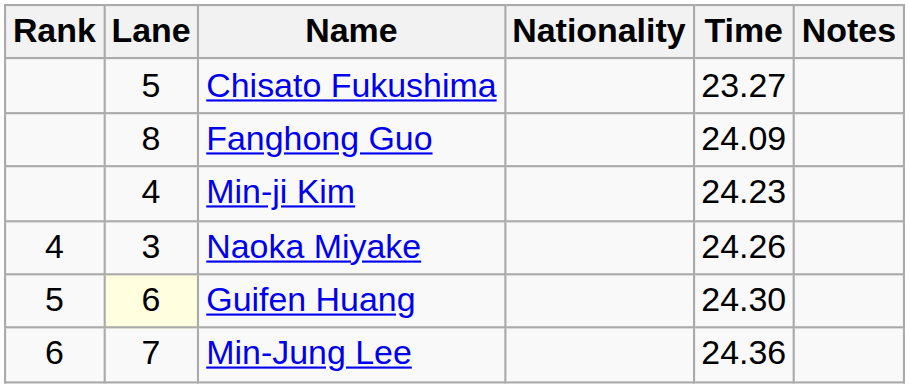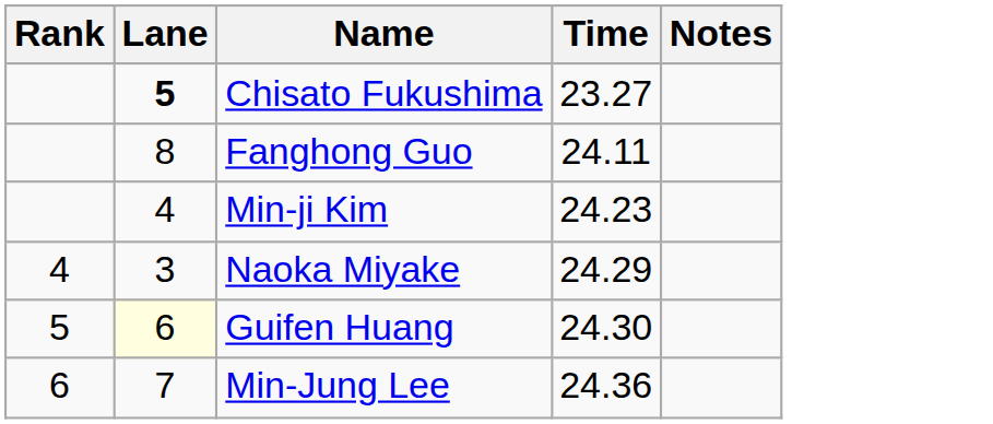- column: Nationality
Chisato Fukushima | Lane: normal -> bold
Fanghong Guo | Time: 24.09 -> 24.11
Naoka Miyake | Time: 24.26 -> 24.29
